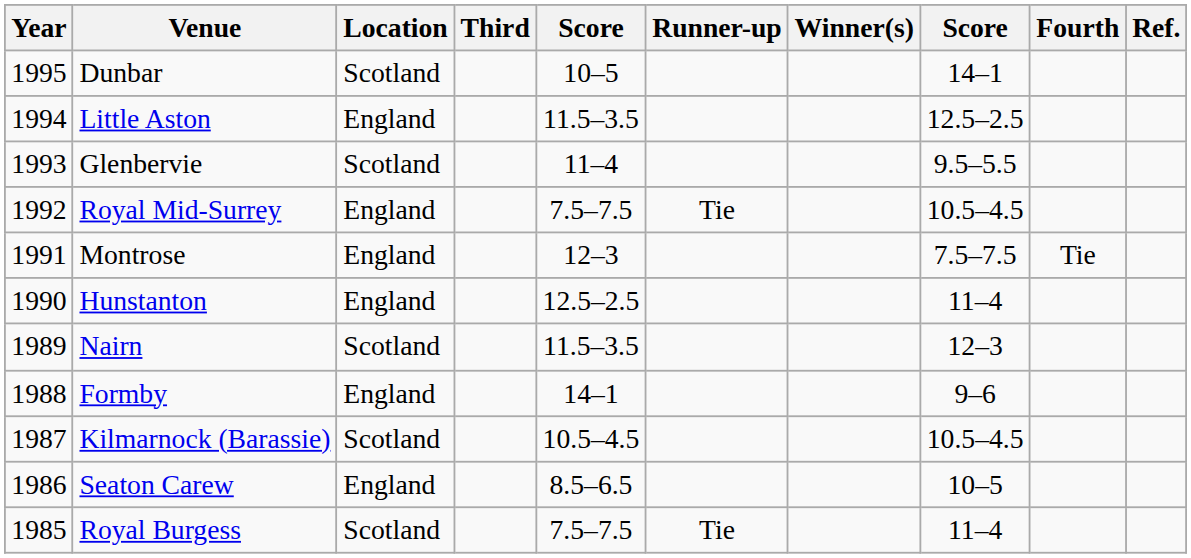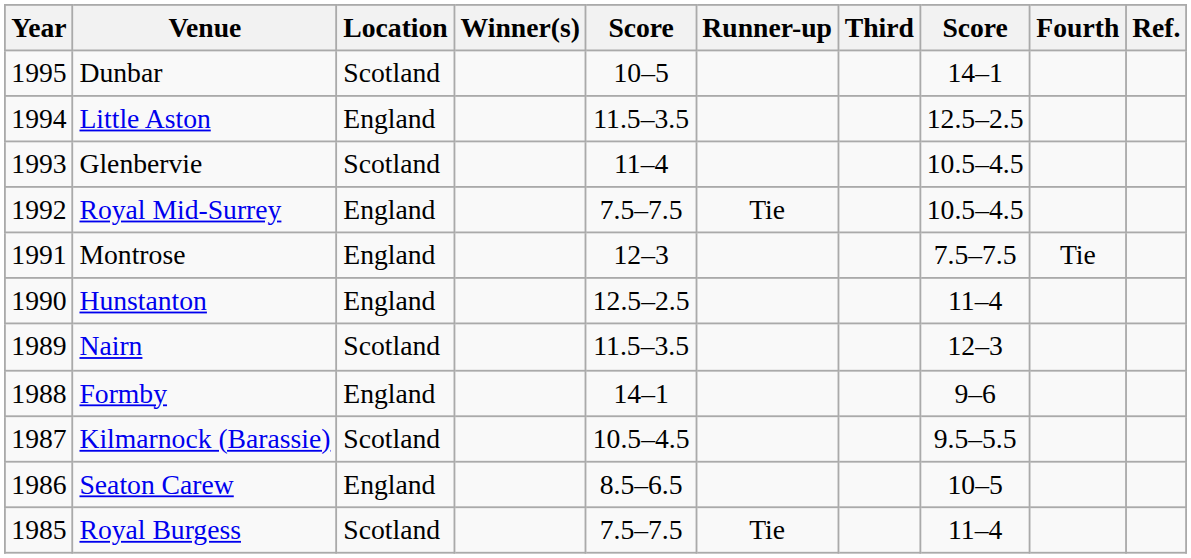columns swapped: Winner(s) <-> Third
Glenbervie | column 8: 9.5–5.5 -> 10.5–4.5
Kilmarnock (Barassie) | column 8: 10.5–4.5 -> 9.5–5.5
